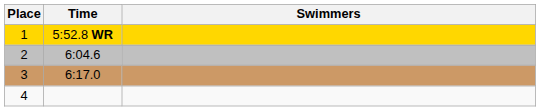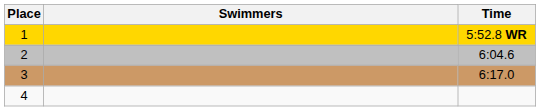columns swapped: Swimmers <-> Time
